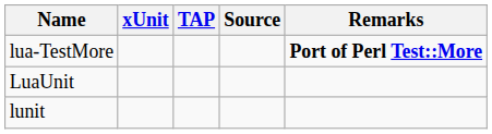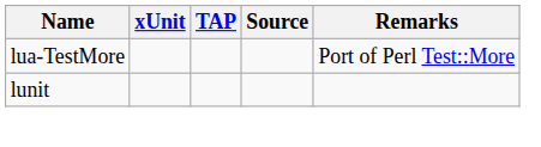lua-TestMore | Remarks: bold -> normal
- row: LuaUnit
